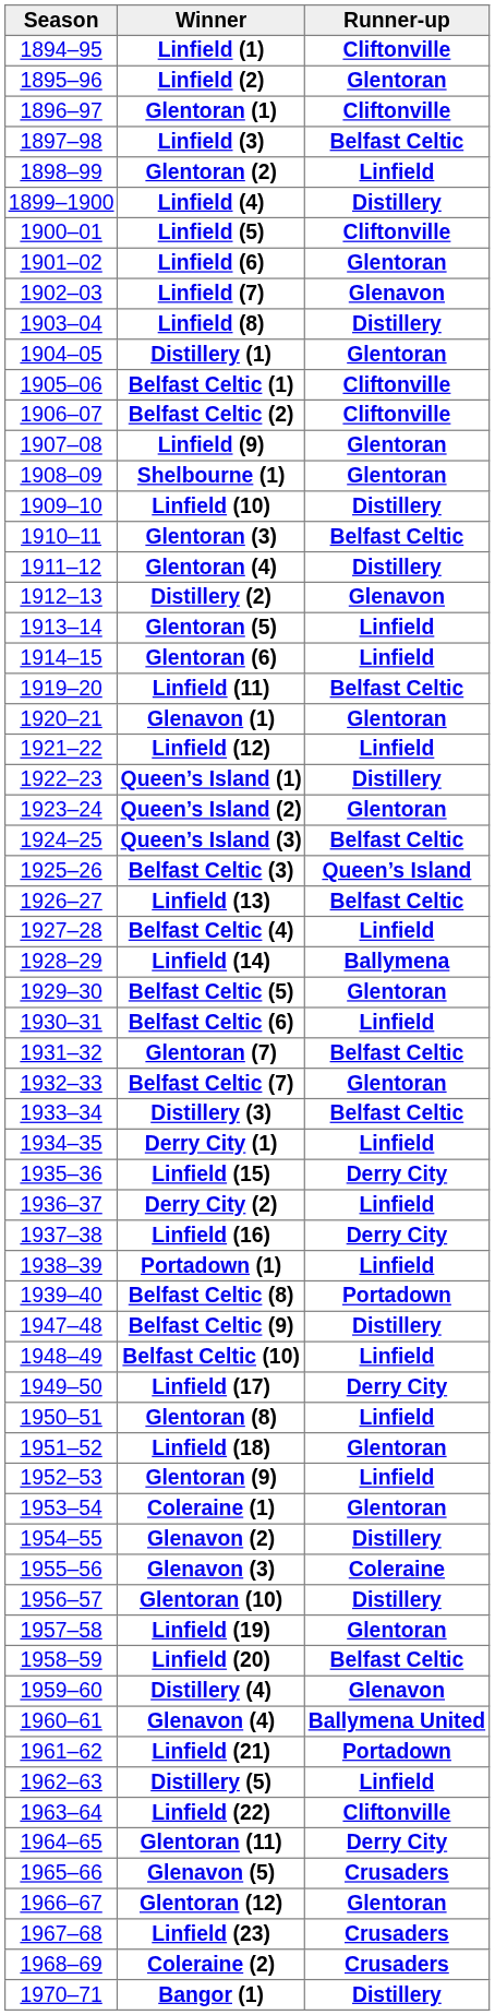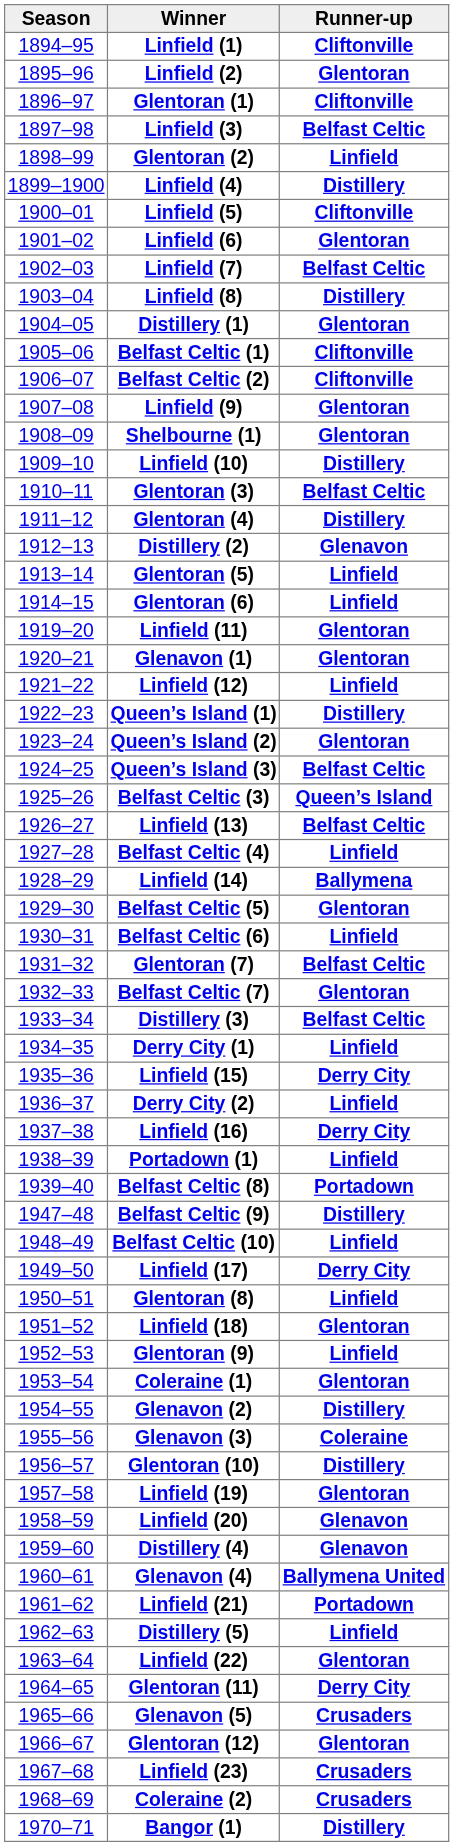Linfield (7) | Runner-up: Glenavon -> Belfast Celtic
Linfield (11) | Runner-up: Belfast Celtic -> Glentoran
Linfield (20) | Runner-up: Belfast Celtic -> Glenavon
Linfield (22) | Runner-up: Cliftonville -> Glentoran
